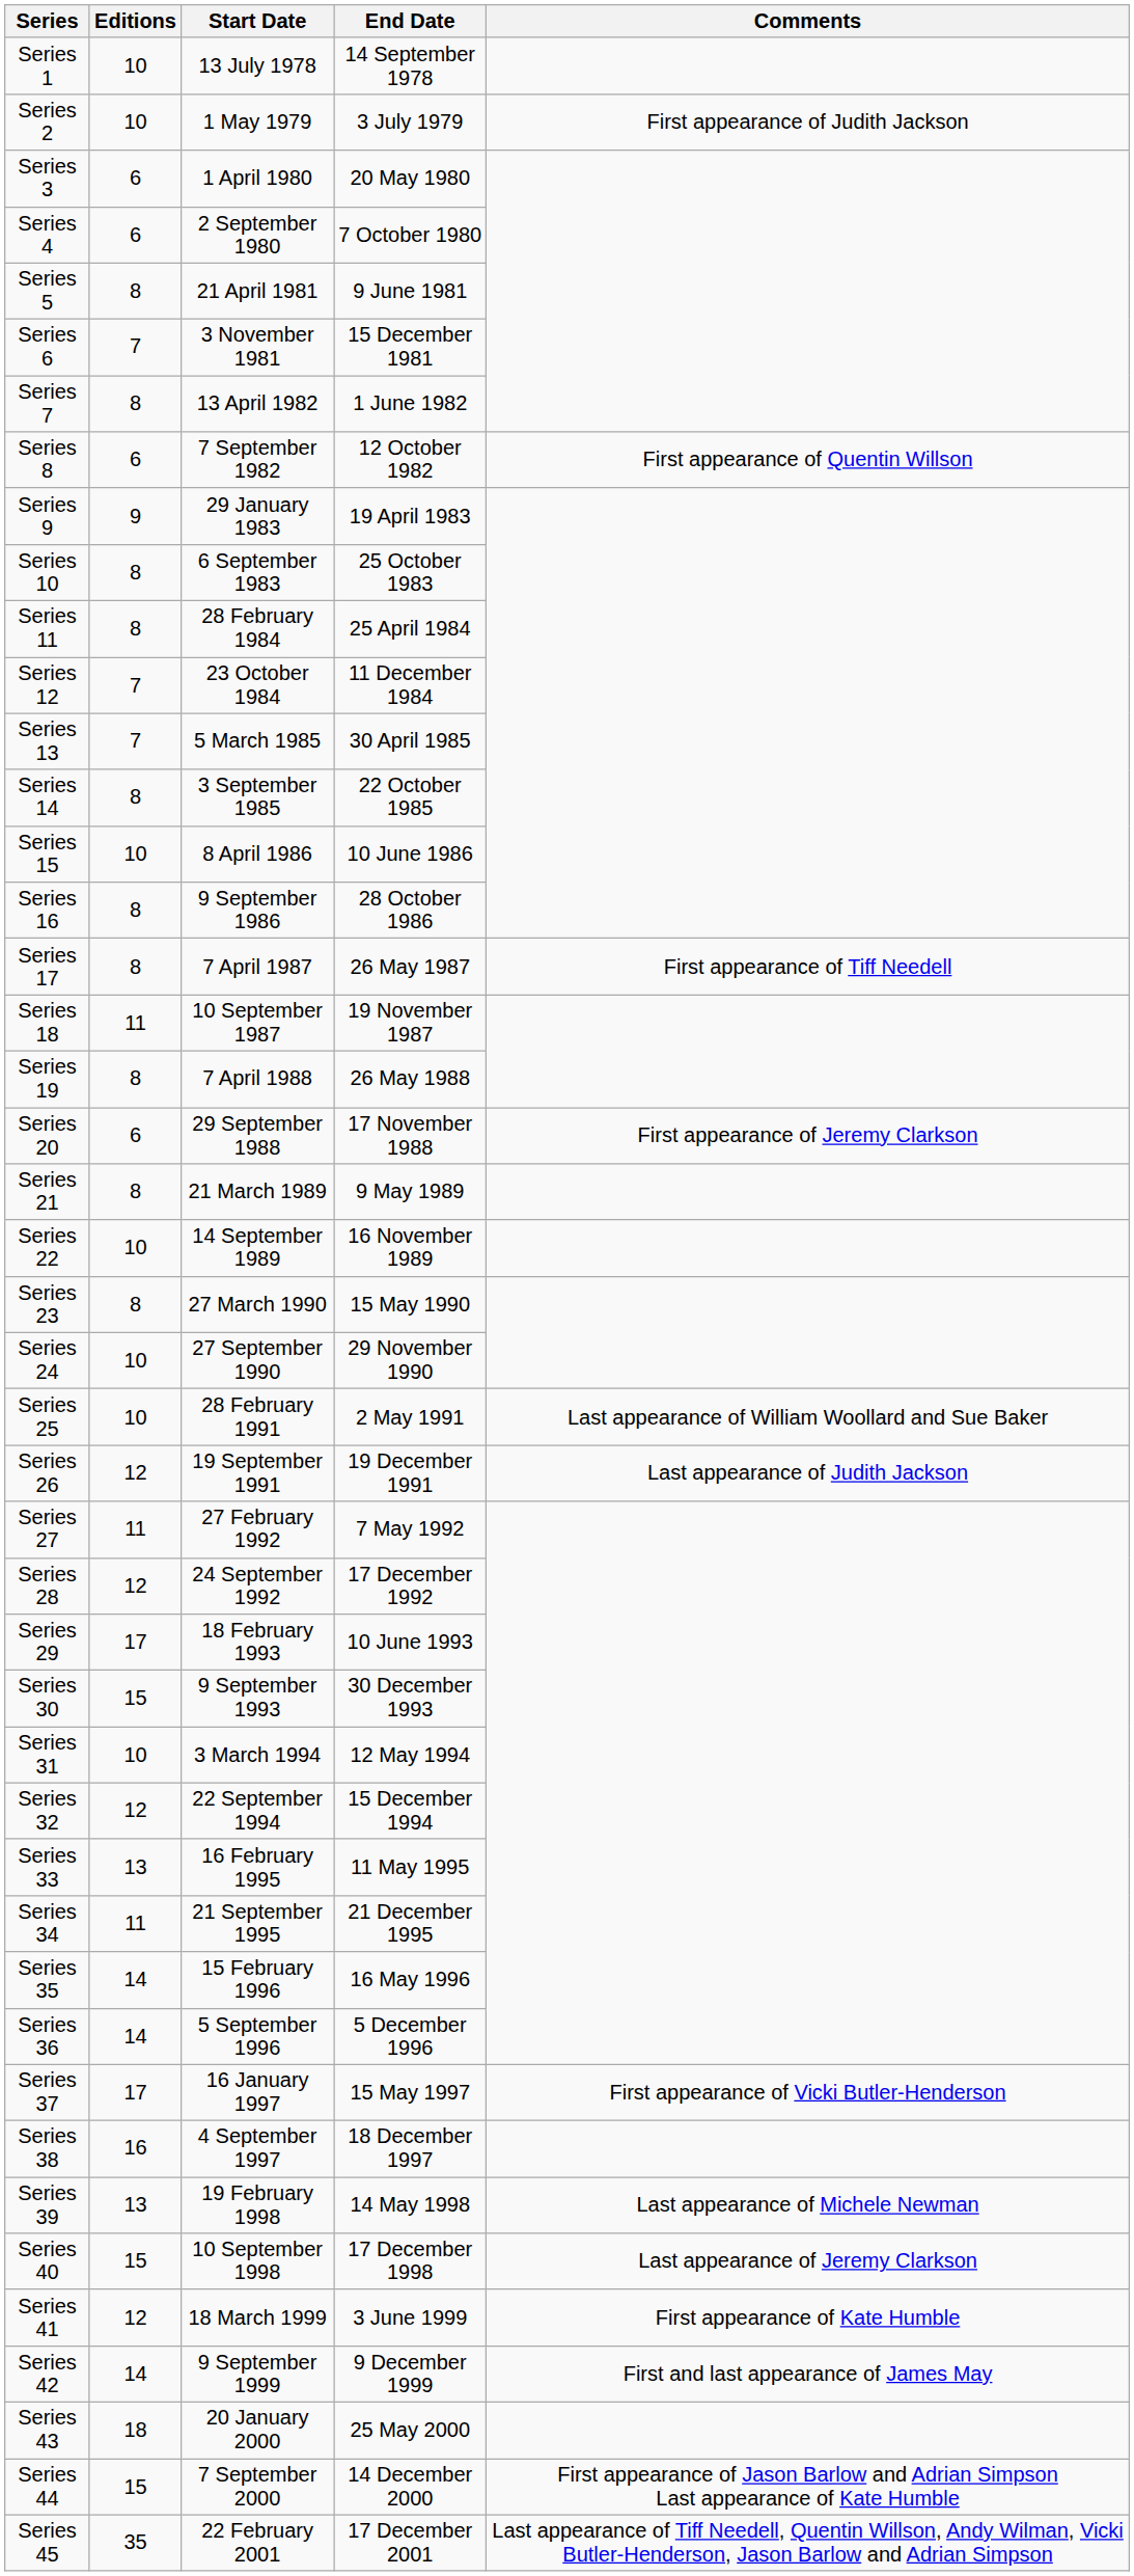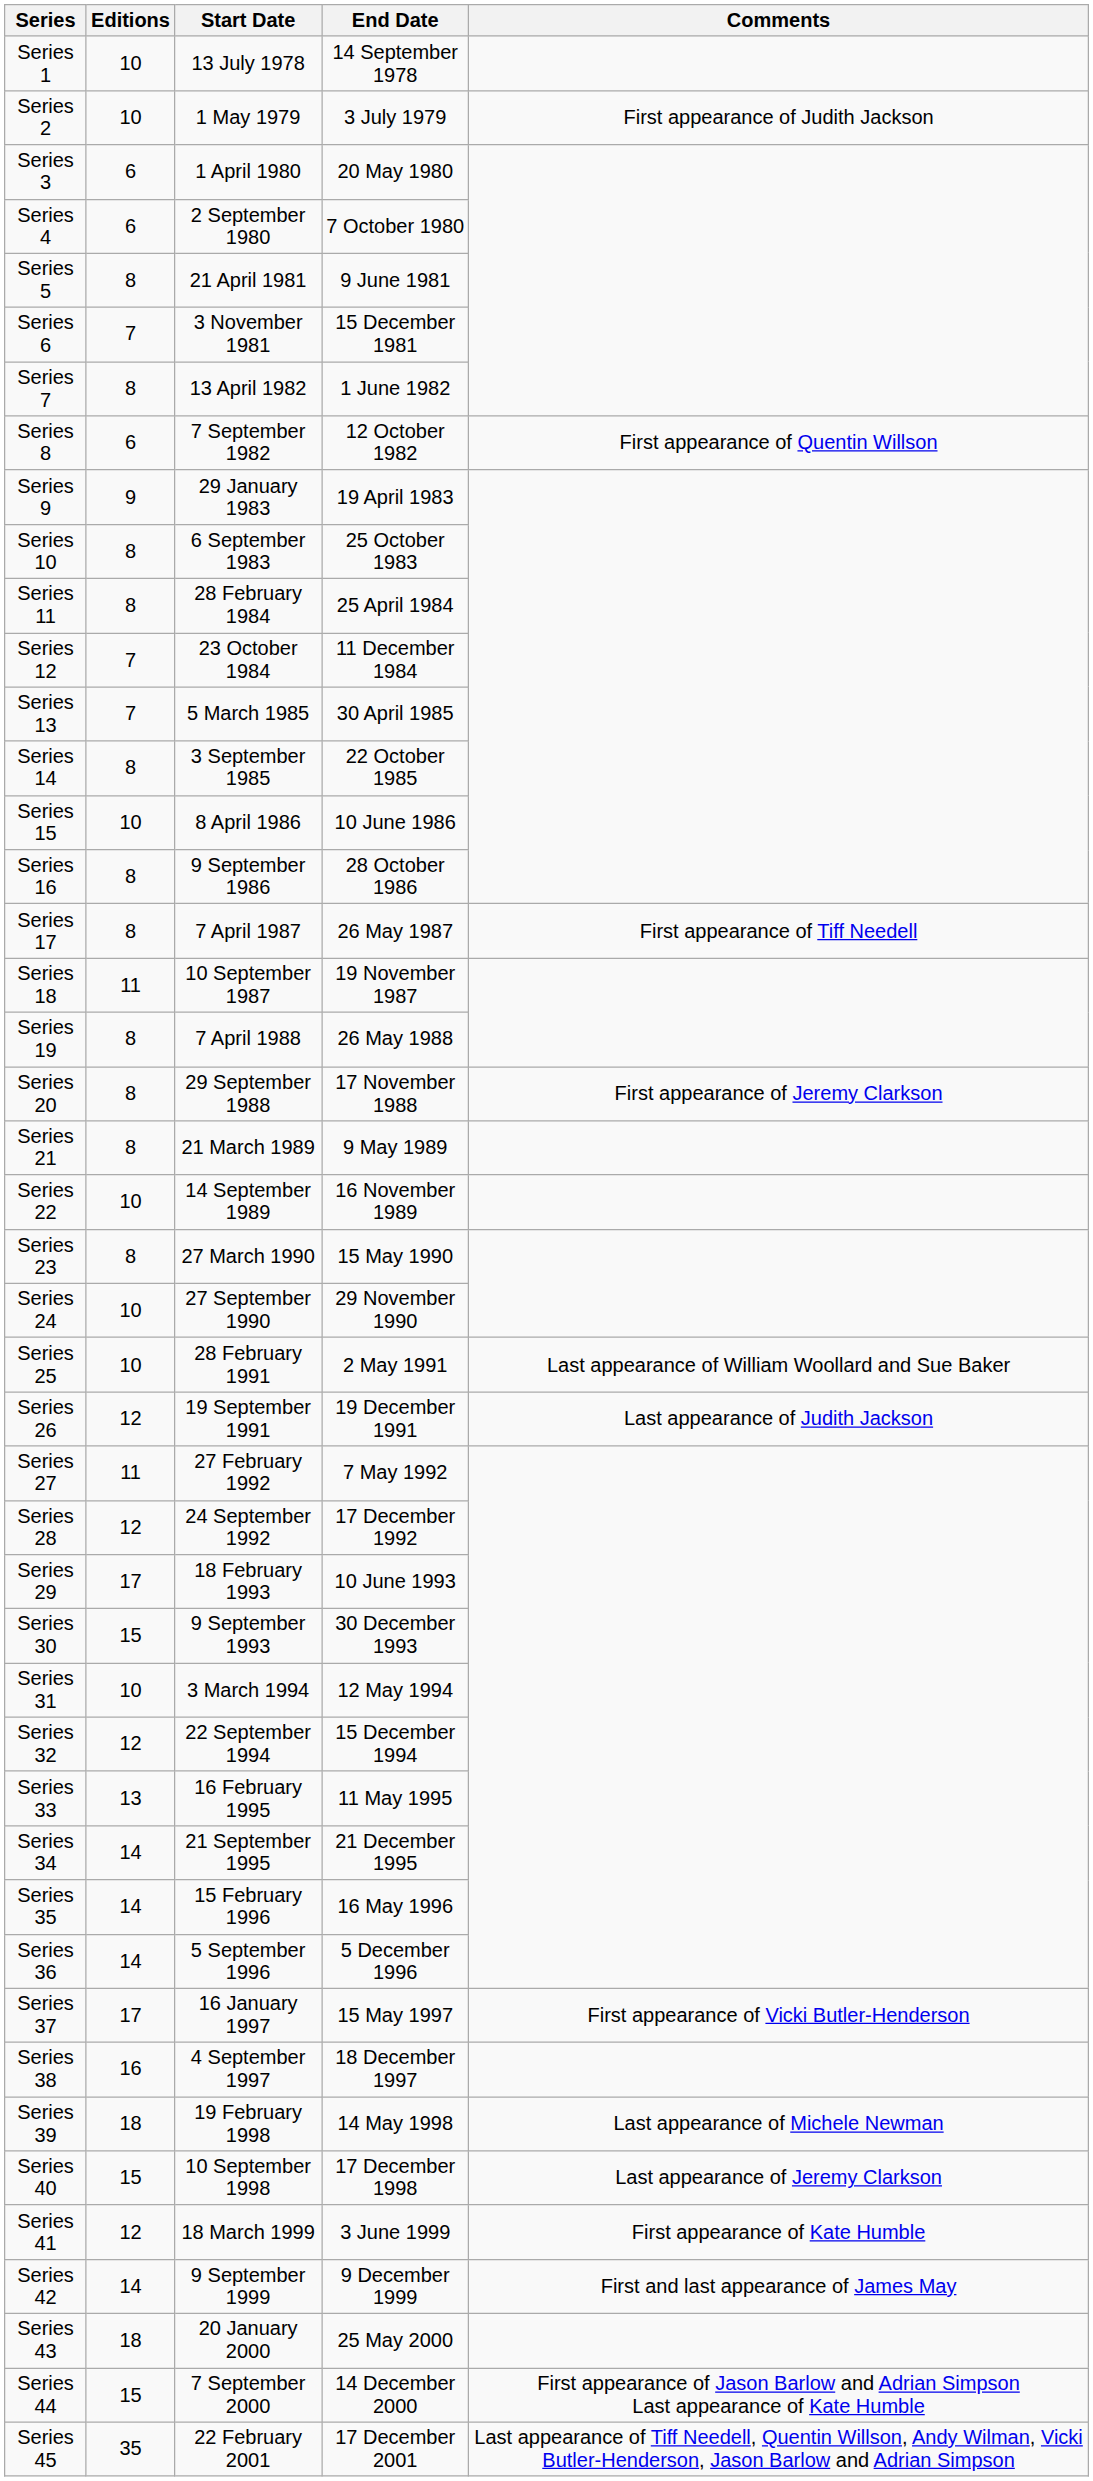Series 20 | Editions: 6 -> 8
Series 34 | Editions: 11 -> 14
Series 39 | Editions: 13 -> 18
